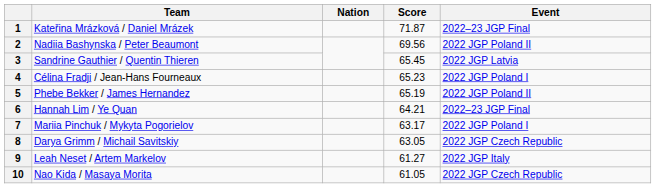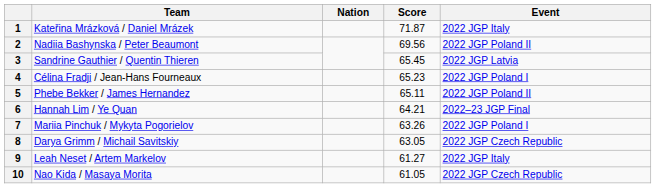1 | Event: 2022–23 JGP Final -> 2022 JGP Italy
5 | Score: 65.19 -> 65.11
7 | Score: 63.17 -> 63.26
